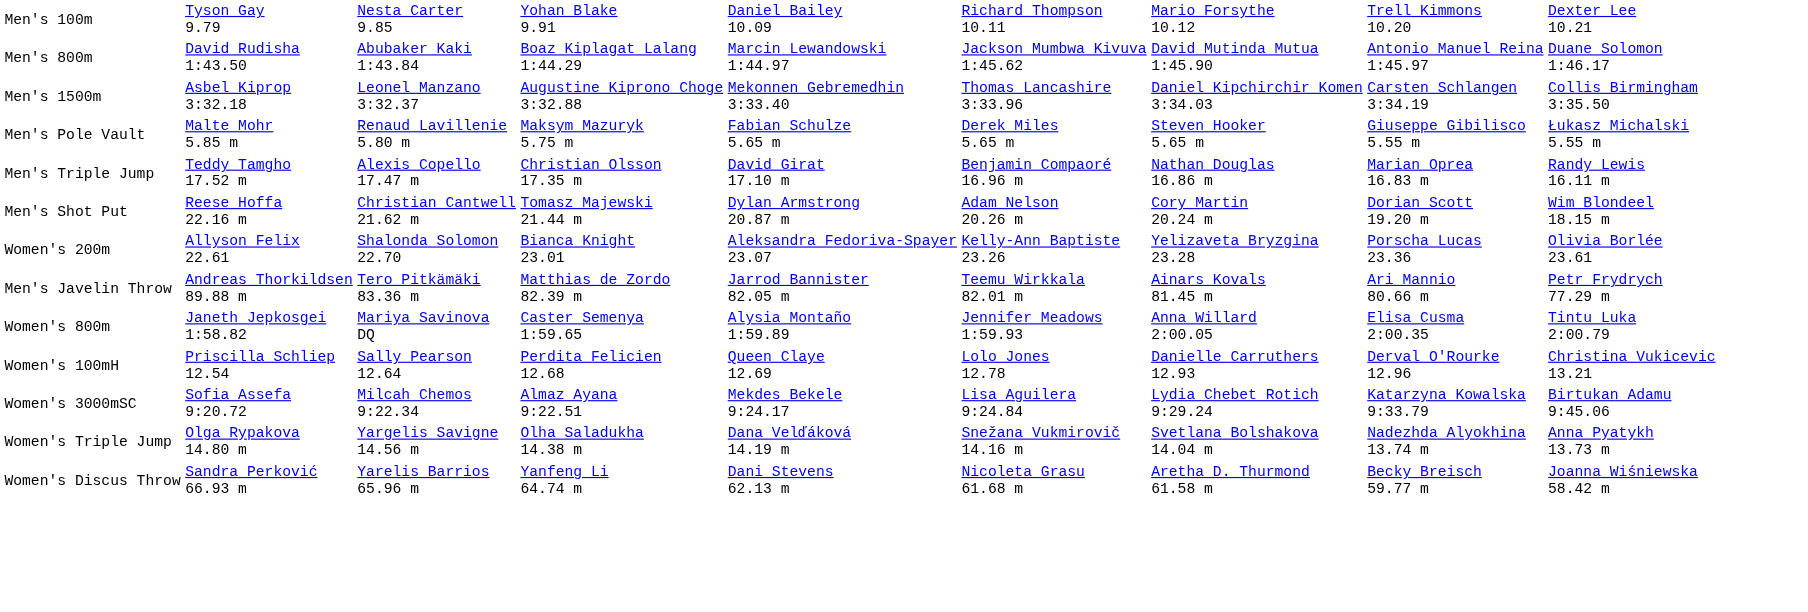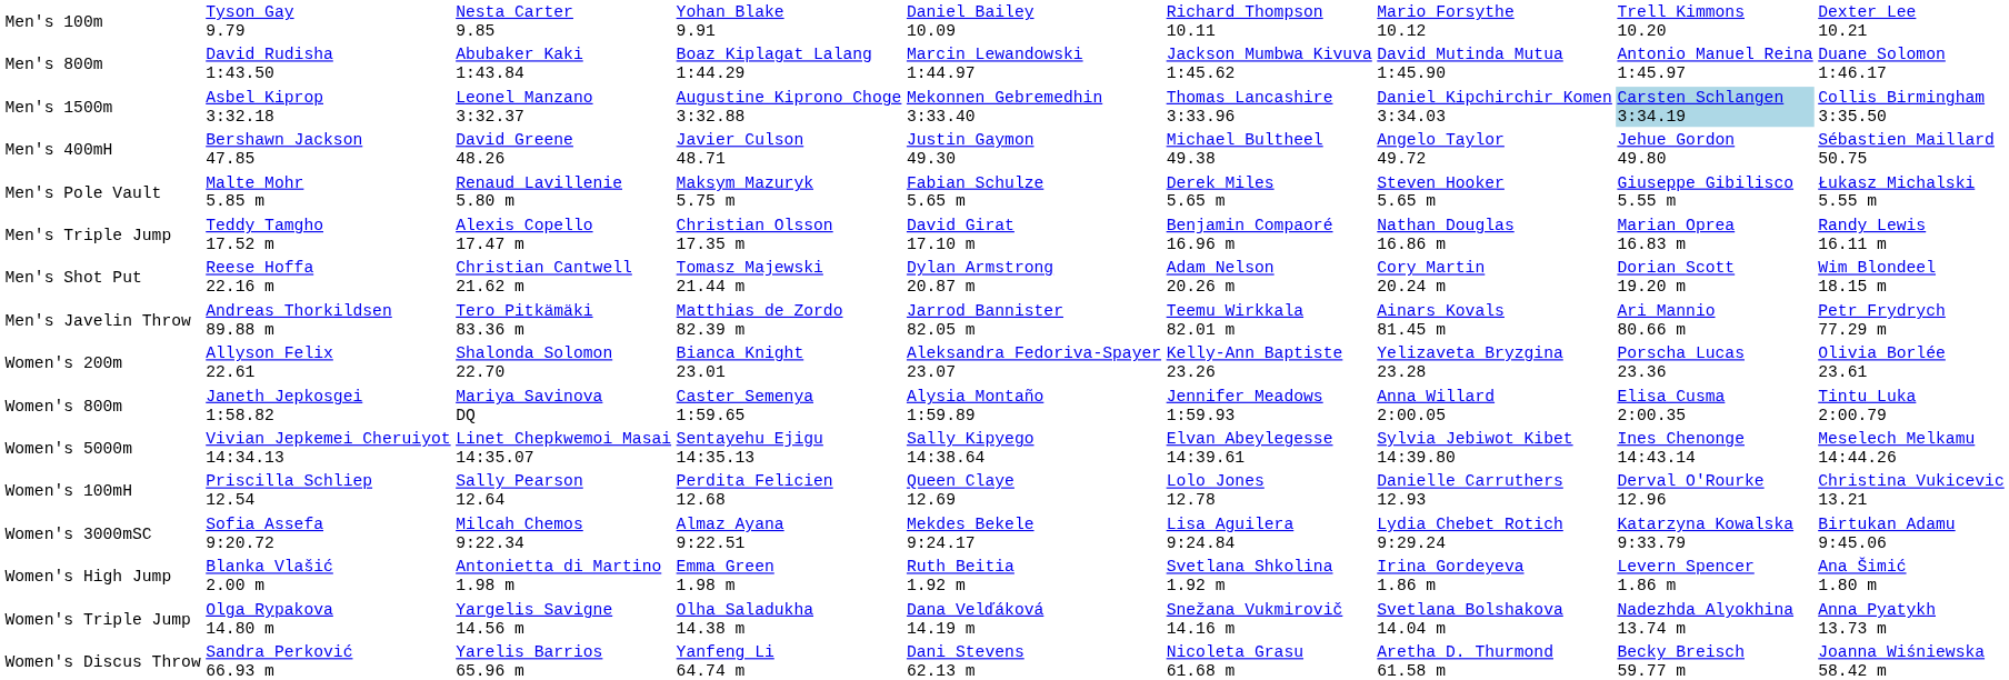Men's 1500m | column 8: no background -> lightblue background
+ row: Men's 400mH | Bershawn Jackson 47.85 | David Greene 48.26 | Javier Culson 48.71 | Justin Gaymon 49.30 | Michael Bultheel 49.38 | Angelo Taylor 49.72 | Jehue Gordon 49.80 | Sébastien Maillard 50.75
rows swapped: Men's Javelin Throw <-> Women's 200m
+ row: Women's 5000m | Vivian Jepkemei Cheruiyot 14:34.13 | Linet Chepkwemoi Masai 14:35.07 | Sentayehu Ejigu 14:35.13 | Sally Kipyego 14:38.64 | Elvan Abeylegesse 14:39.61 | Sylvia Jebiwot Kibet 14:39.80 | Ines Chenonge 14:43.14 | Meselech Melkamu 14:44.26
+ row: Women's High Jump | Blanka Vlašić 2.00 m | Antonietta di Martino 1.98 m | Emma Green 1.98 m | Ruth Beitia 1.92 m | Svetlana Shkolina 1.92 m | Irina Gordeyeva 1.86 m | Levern Spencer 1.86 m | Ana Šimić 1.80 m
